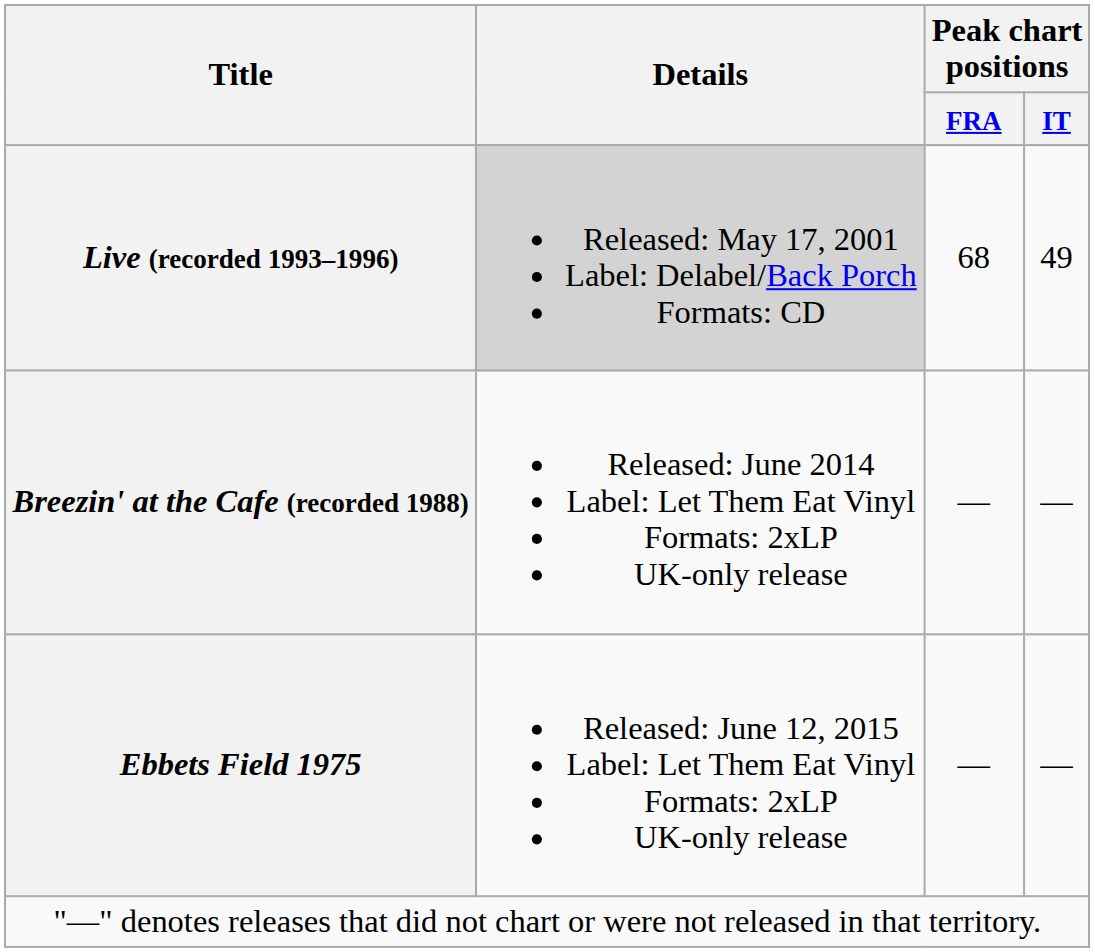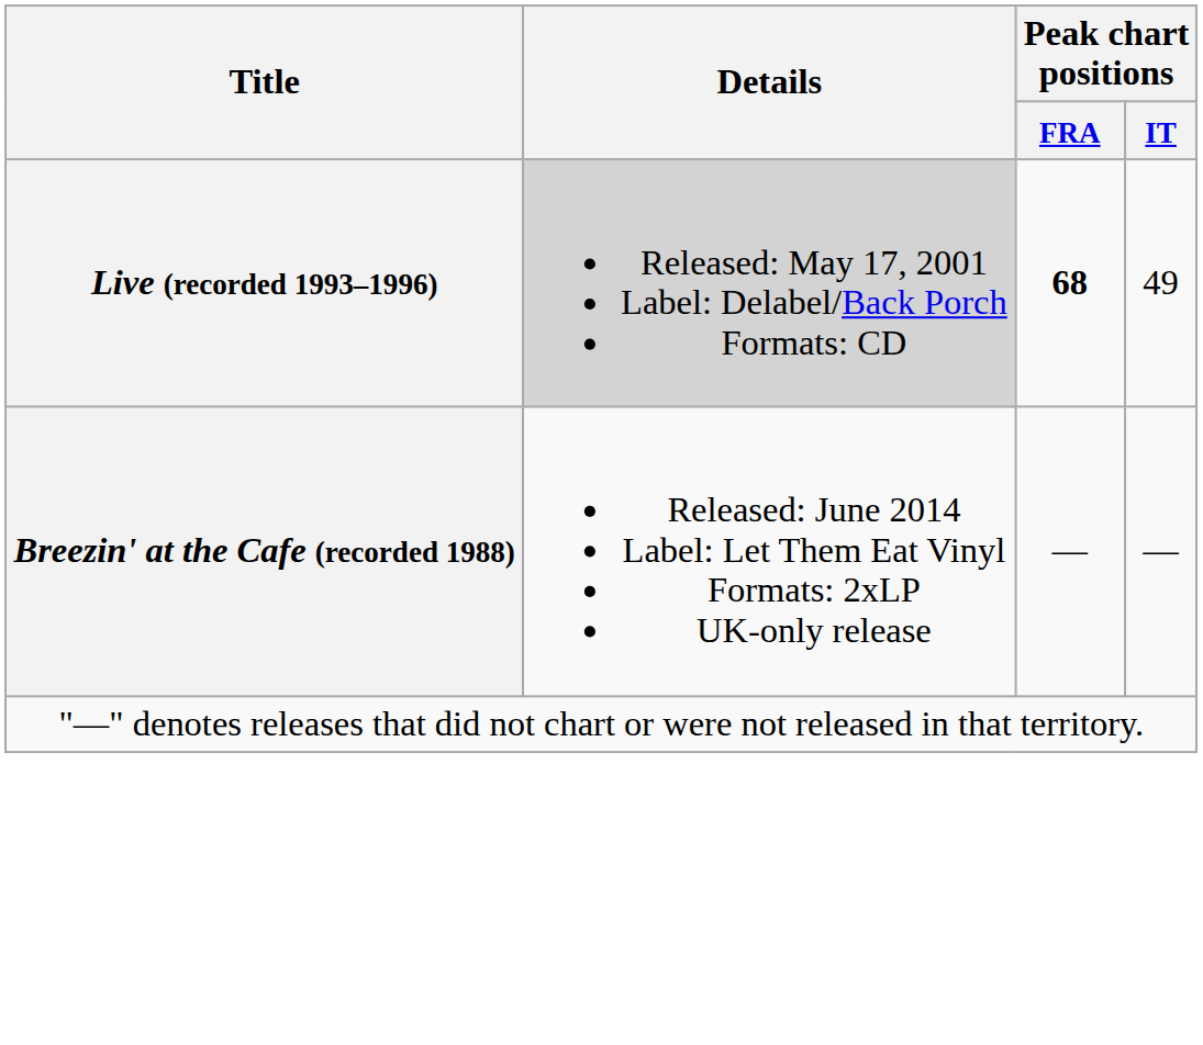Live (recorded 1993–1996) | Peak chart positions / FRA: normal -> bold
- row: Ebbets Field 1975 | Released: June 12, 2015 Label: Let Them Eat Vinyl Formats: 2xLP UK-only release | — | —
